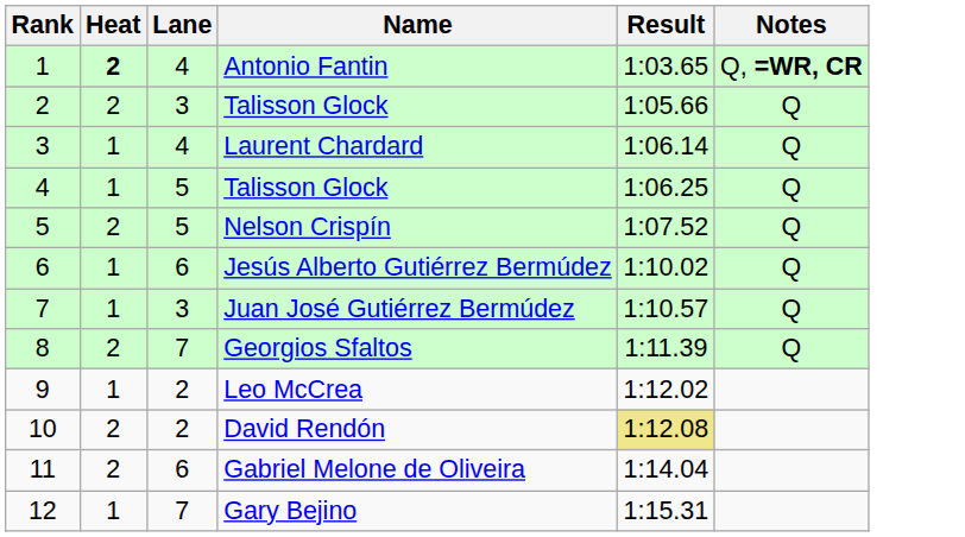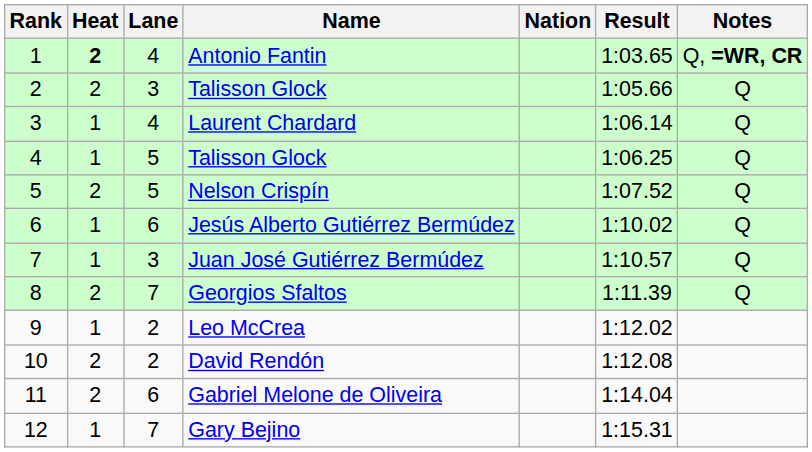+ column: Nation
David Rendón | Result: khaki background -> no background
